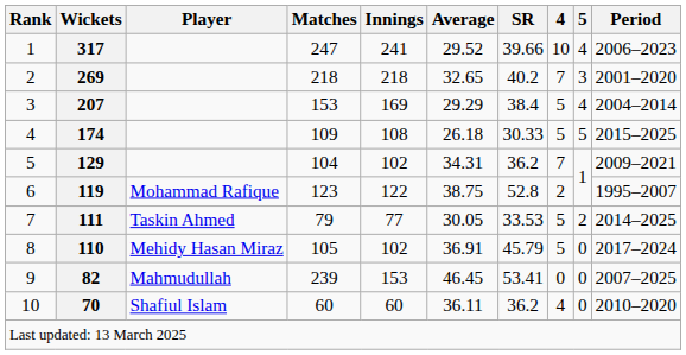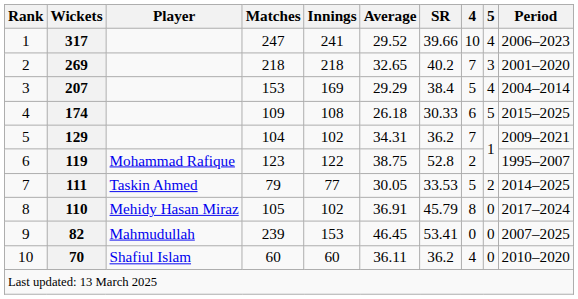174 | 4: 5 -> 6
110 | 4: 5 -> 8
